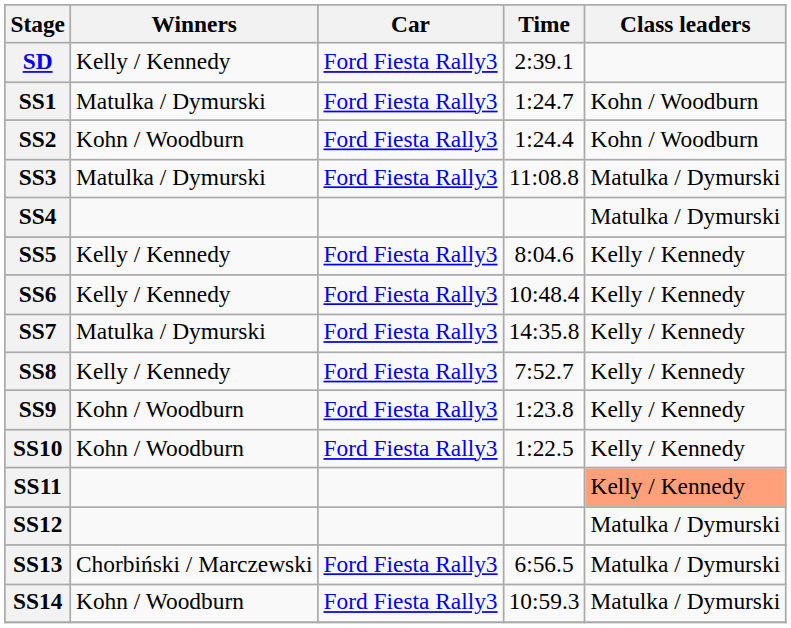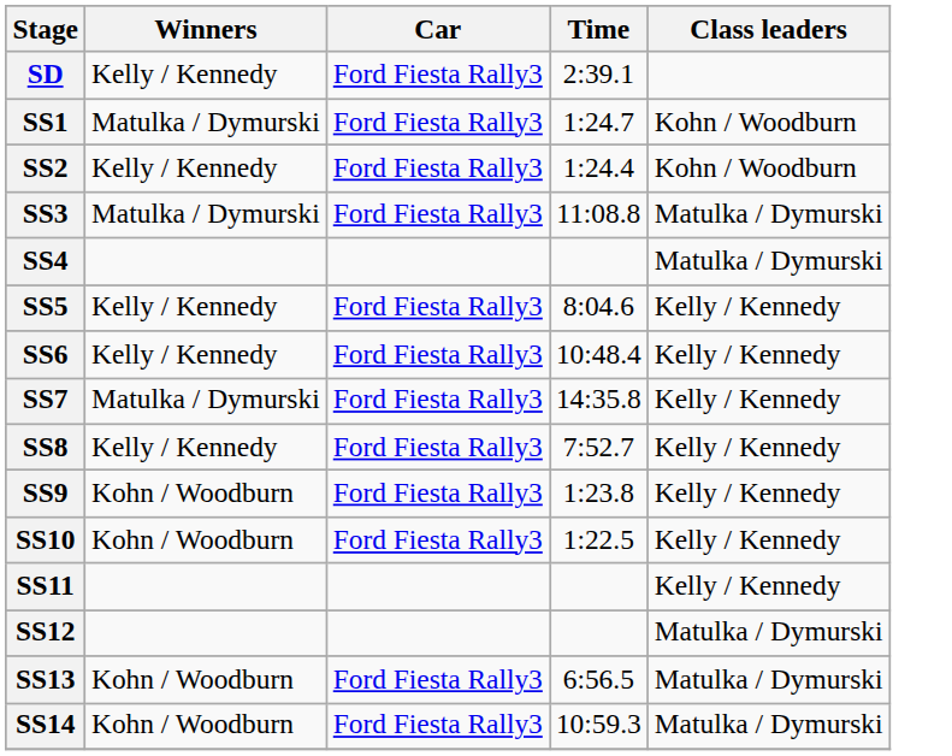SS2 | Winners: Kohn / Woodburn -> Kelly / Kennedy
SS11 | Class leaders: lightsalmon background -> no background
SS13 | Winners: Chorbiński / Marczewski -> Kohn / Woodburn
